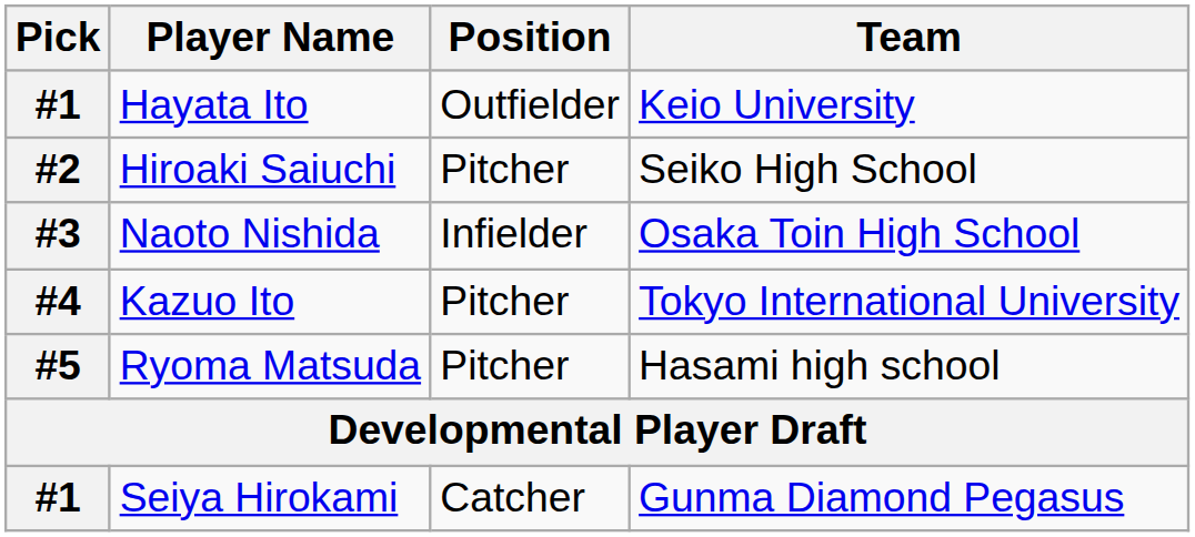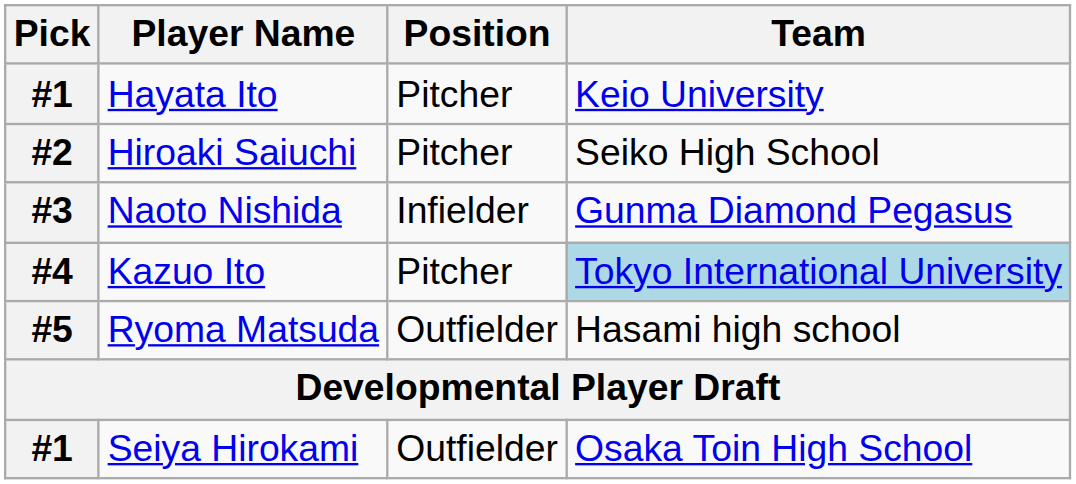Hayata Ito | Position: Outfielder -> Pitcher
Naoto Nishida | Team: Osaka Toin High School -> Gunma Diamond Pegasus
Kazuo Ito | Team: no background -> lightblue background
Ryoma Matsuda | Position: Pitcher -> Outfielder
Seiya Hirokami | Position: Catcher -> Outfielder
Seiya Hirokami | Team: Gunma Diamond Pegasus -> Osaka Toin High School
